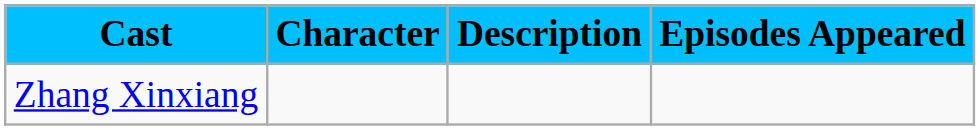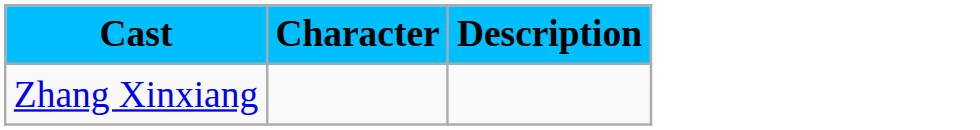- column: Episodes Appeared
